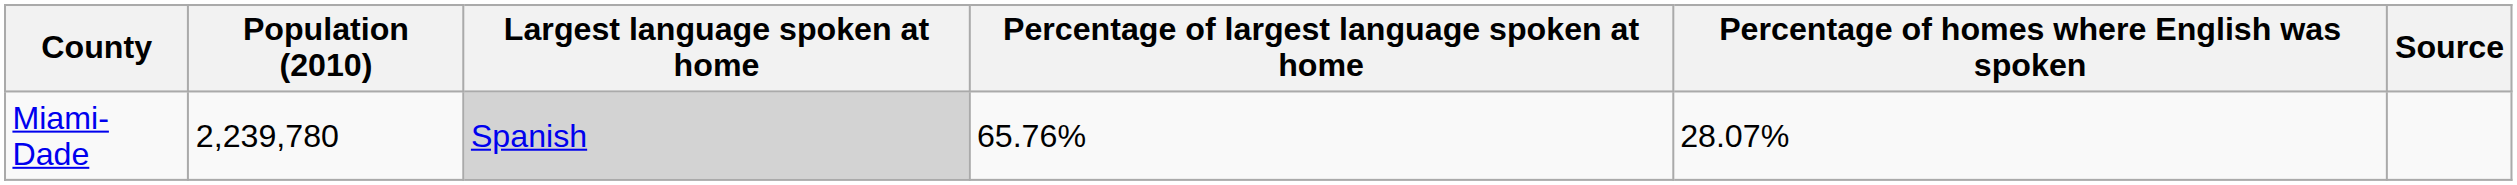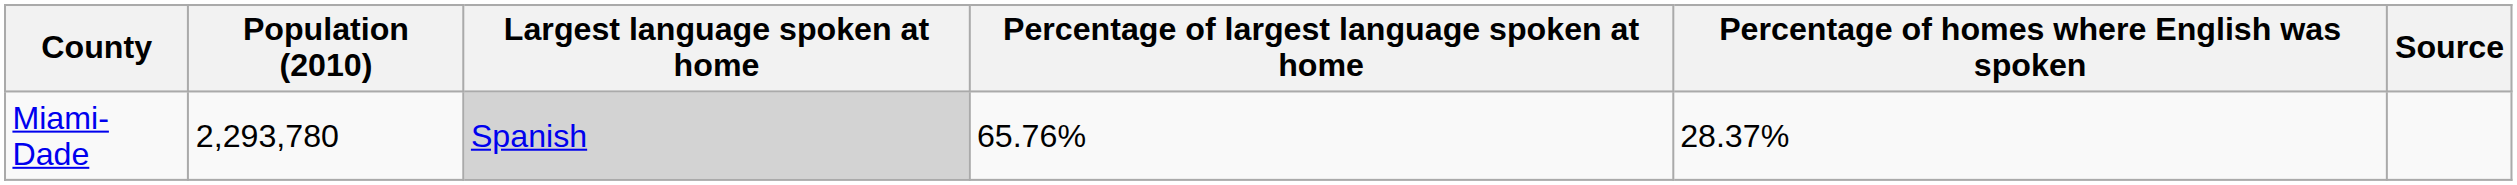Miami-Dade | Population (2010): 2,239,780 -> 2,293,780
Miami-Dade | Percentage of homes where English was spoken: 28.07% -> 28.37%
